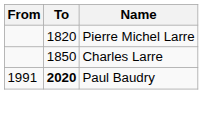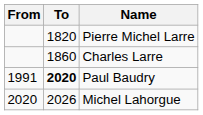Charles Larre | To: 1850 -> 1860
+ row: 2020 | 2026 | Michel Lahorgue
